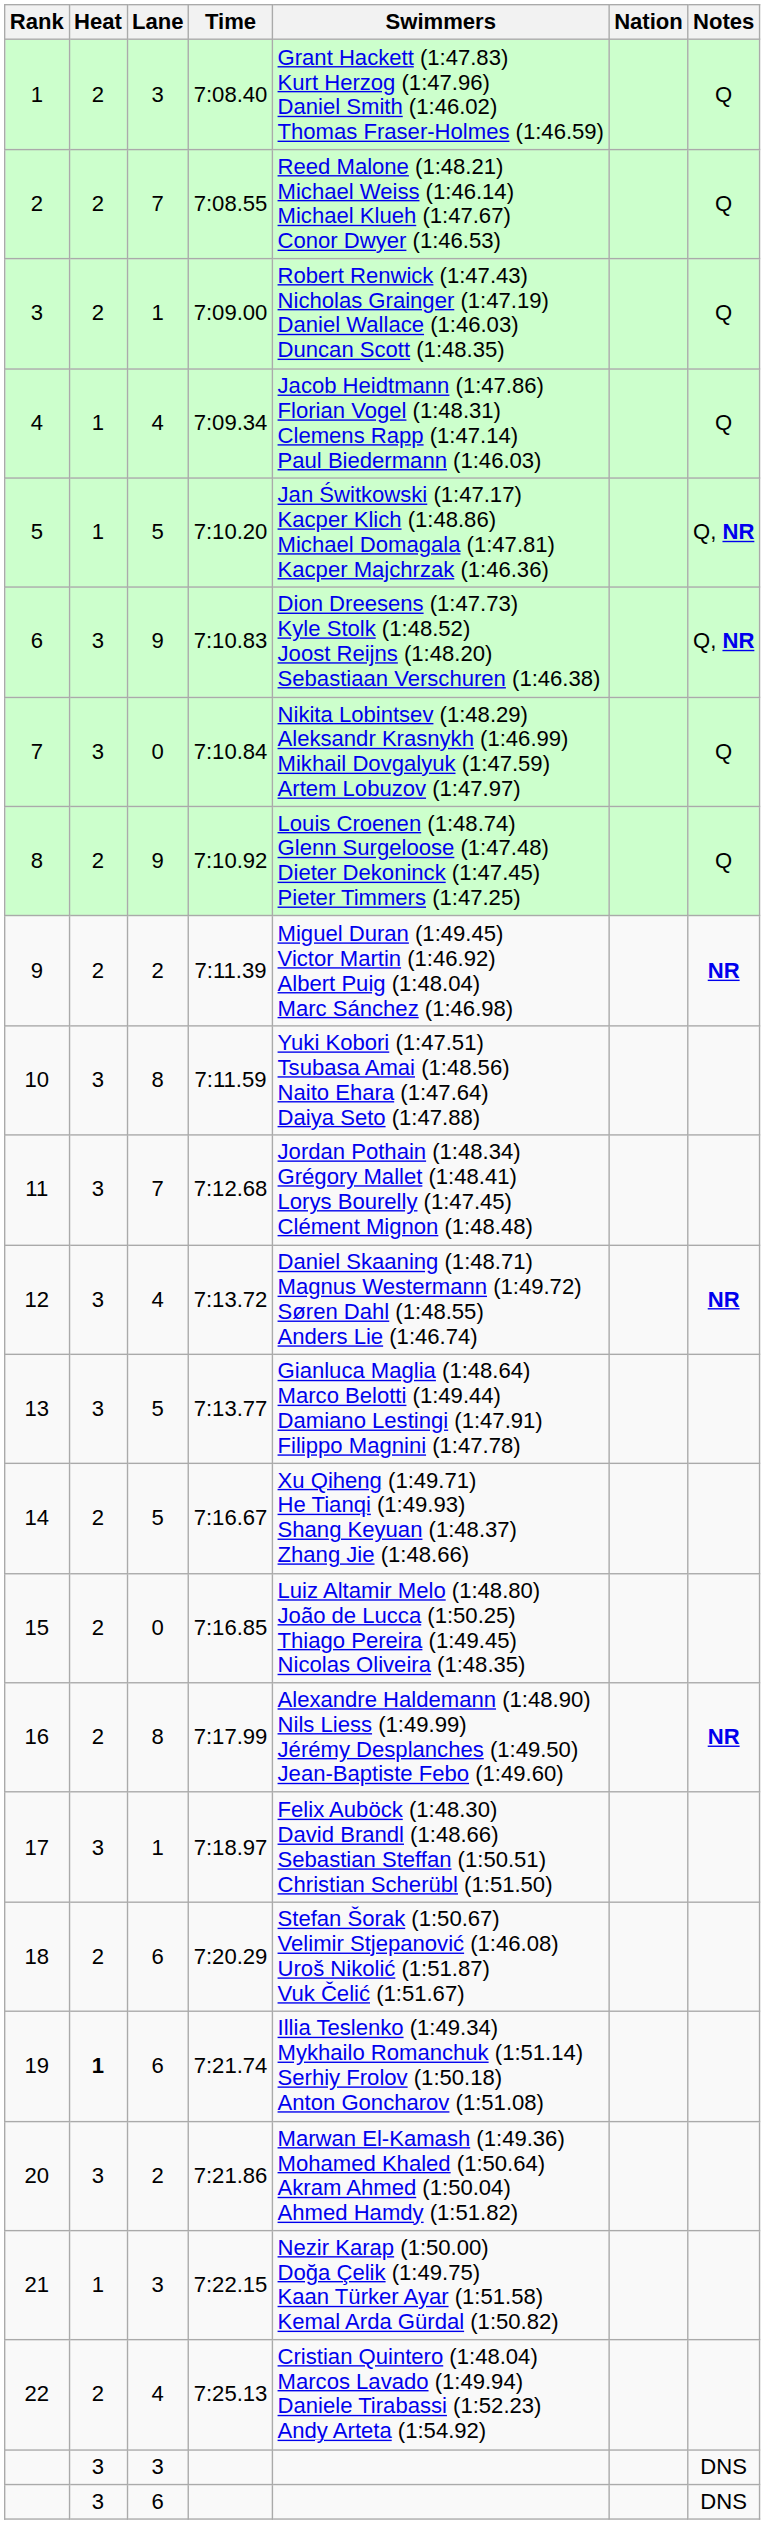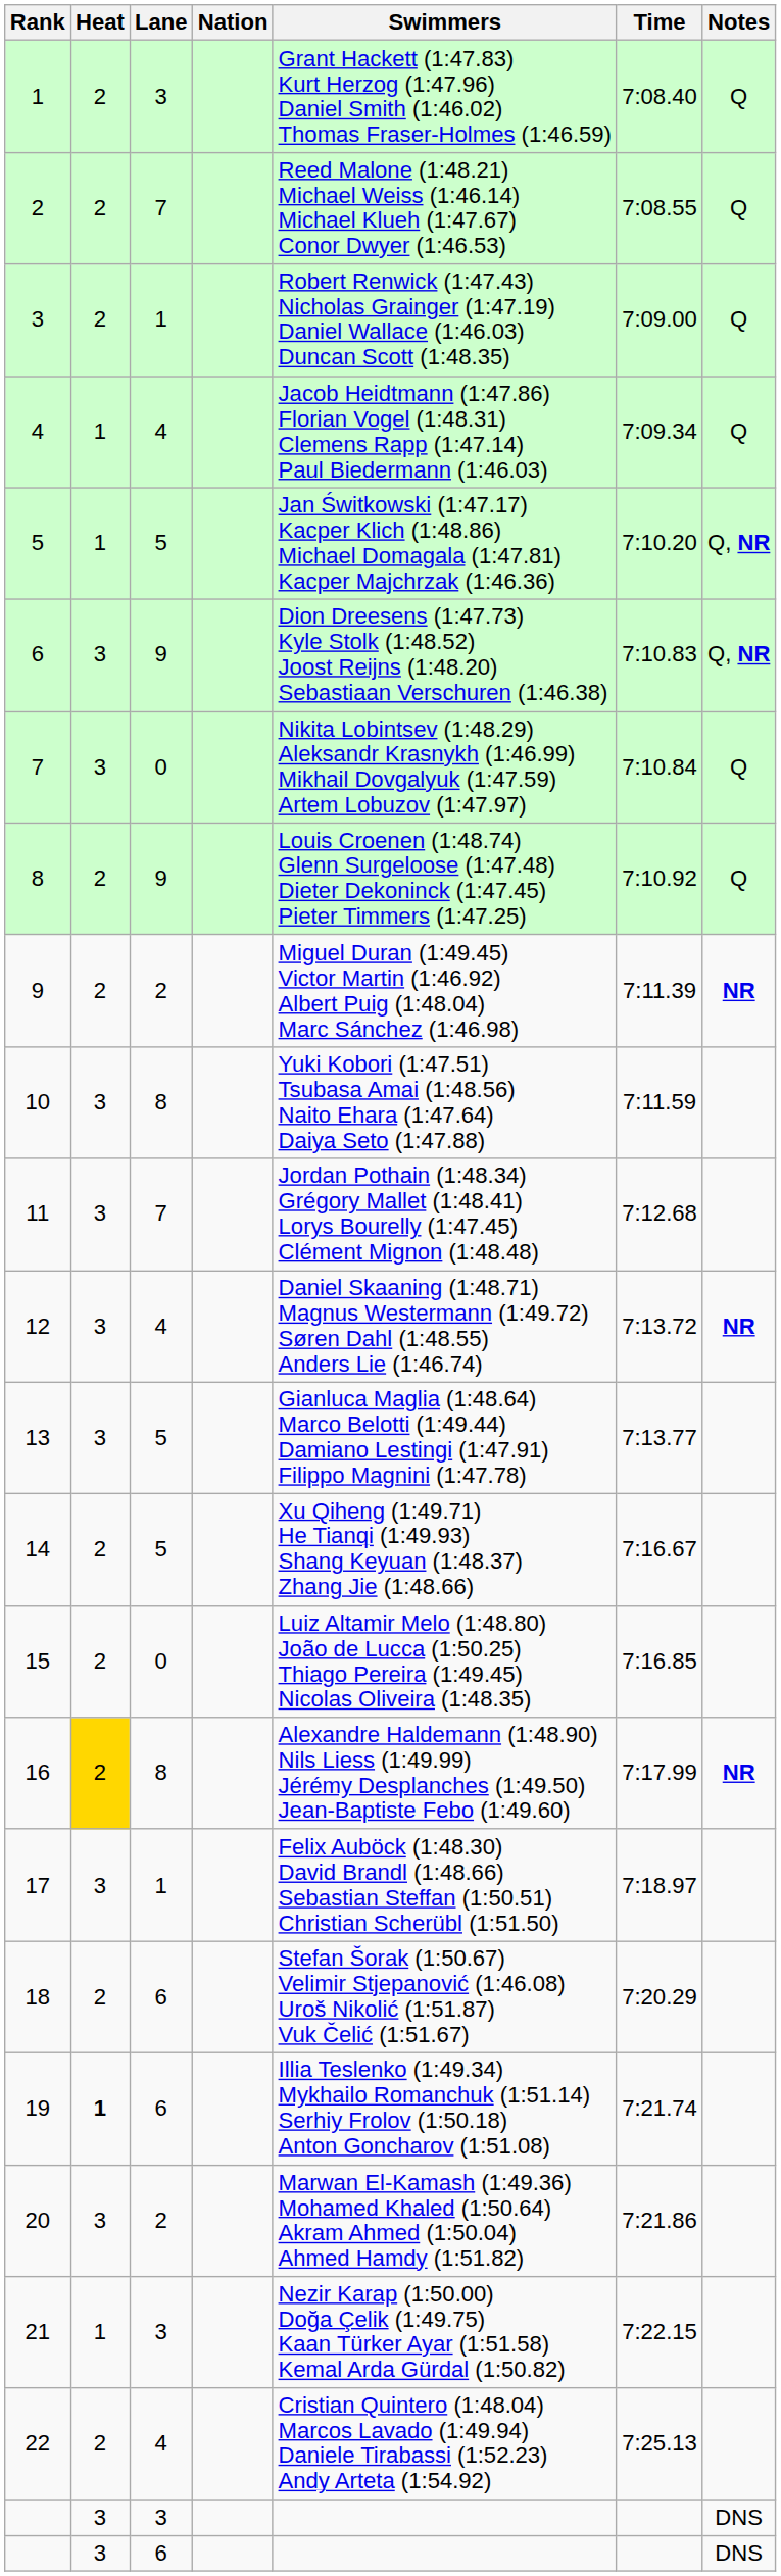columns swapped: Nation <-> Time
16 | Heat: no background -> gold background
